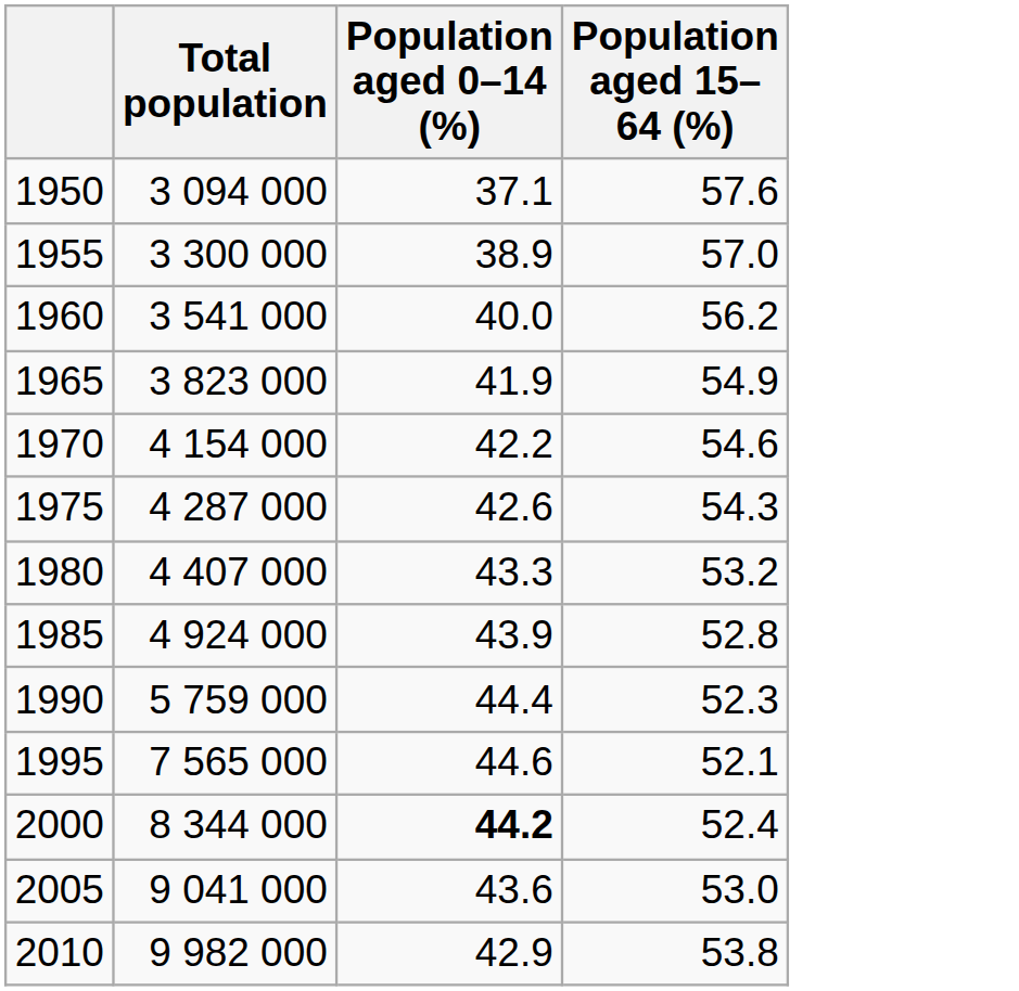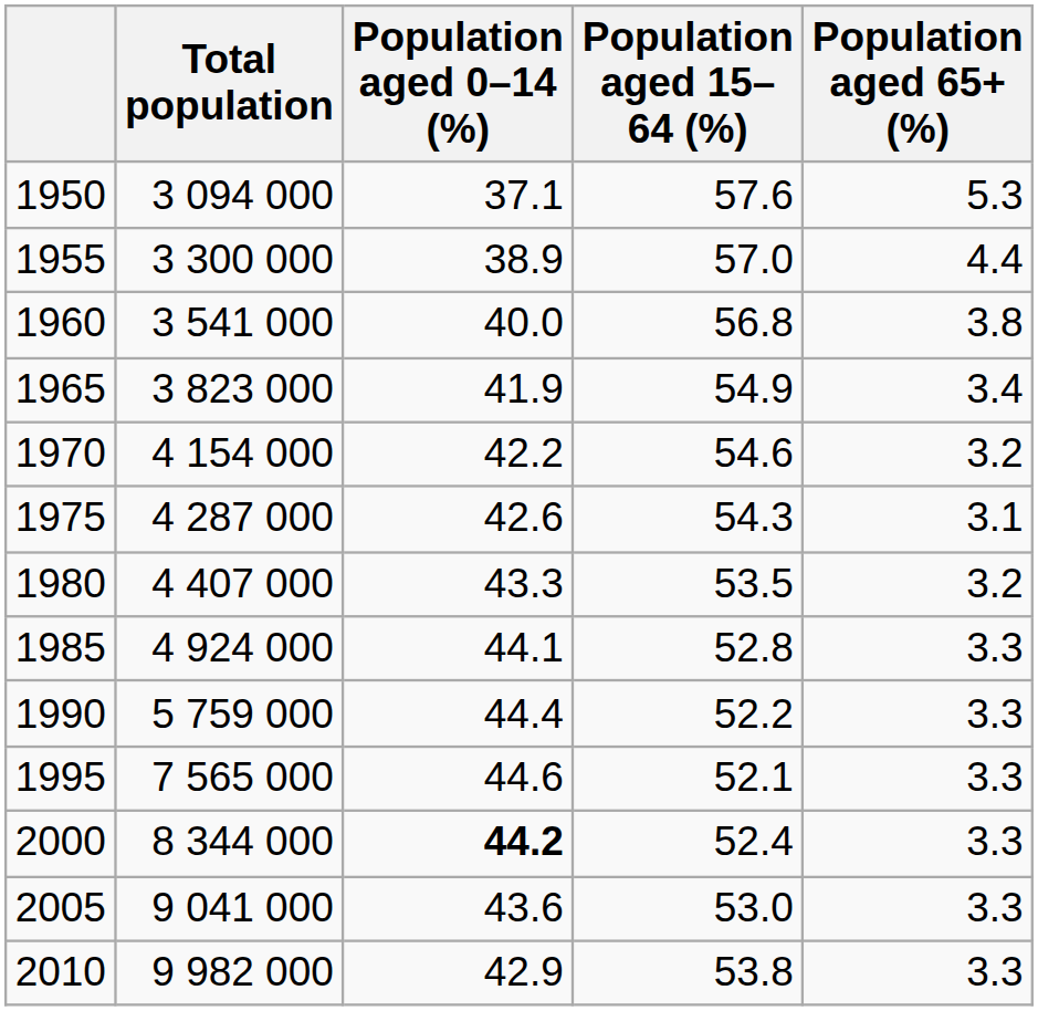+ column: Population aged 65+ (%) | 5.3 | 4.4 | 3.8 | 3.4 | 3.2 | 3.1 | 3.2 | 3.3 | 3.3 | 3.3 | 3.3 | 3.3 | 3.3
1960 | Population aged 15–64 (%): 56.2 -> 56.8
1980 | Population aged 15–64 (%): 53.2 -> 53.5
1985 | Population aged 0–14 (%): 43.9 -> 44.1
1990 | Population aged 15–64 (%): 52.3 -> 52.2
